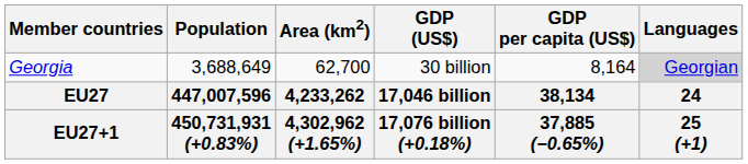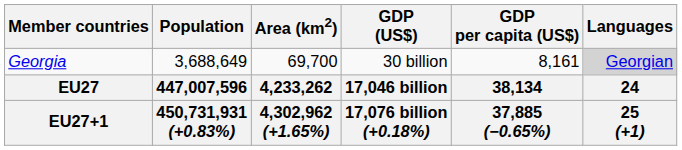Georgia | Area (km2): 62,700 -> 69,700
Georgia | GDP per capita (US$): 8,164 -> 8,161
